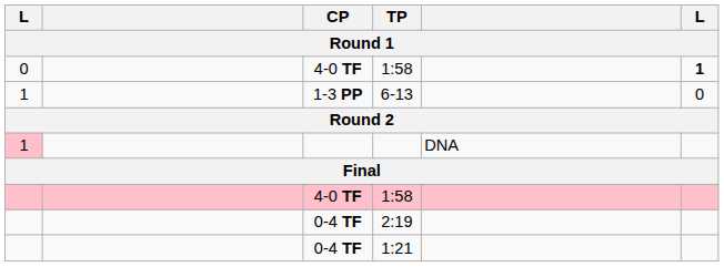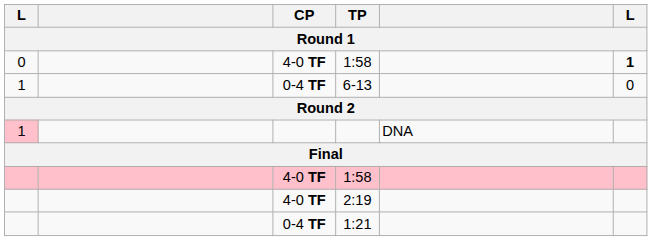6-13 | CP: 1-3 PP -> 0-4 TF
2:19 | CP: 0-4 TF -> 4-0 TF
